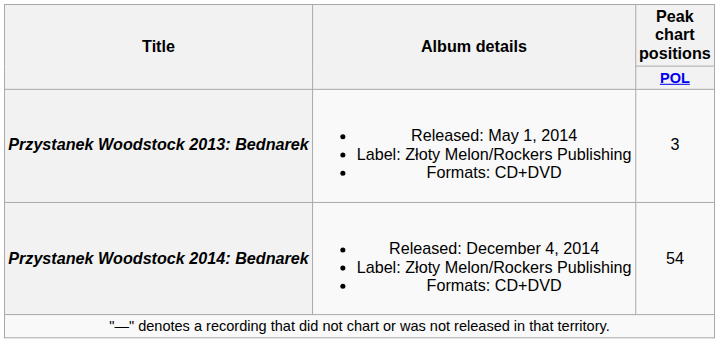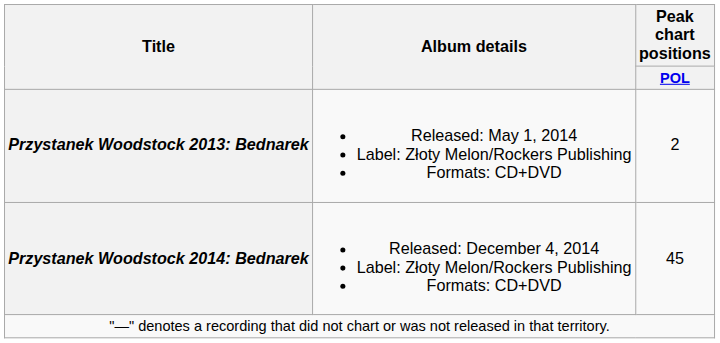Przystanek Woodstock 2013: Bednarek | Peak chart positions / POL: 3 -> 2
Przystanek Woodstock 2014: Bednarek | Peak chart positions / POL: 54 -> 45
